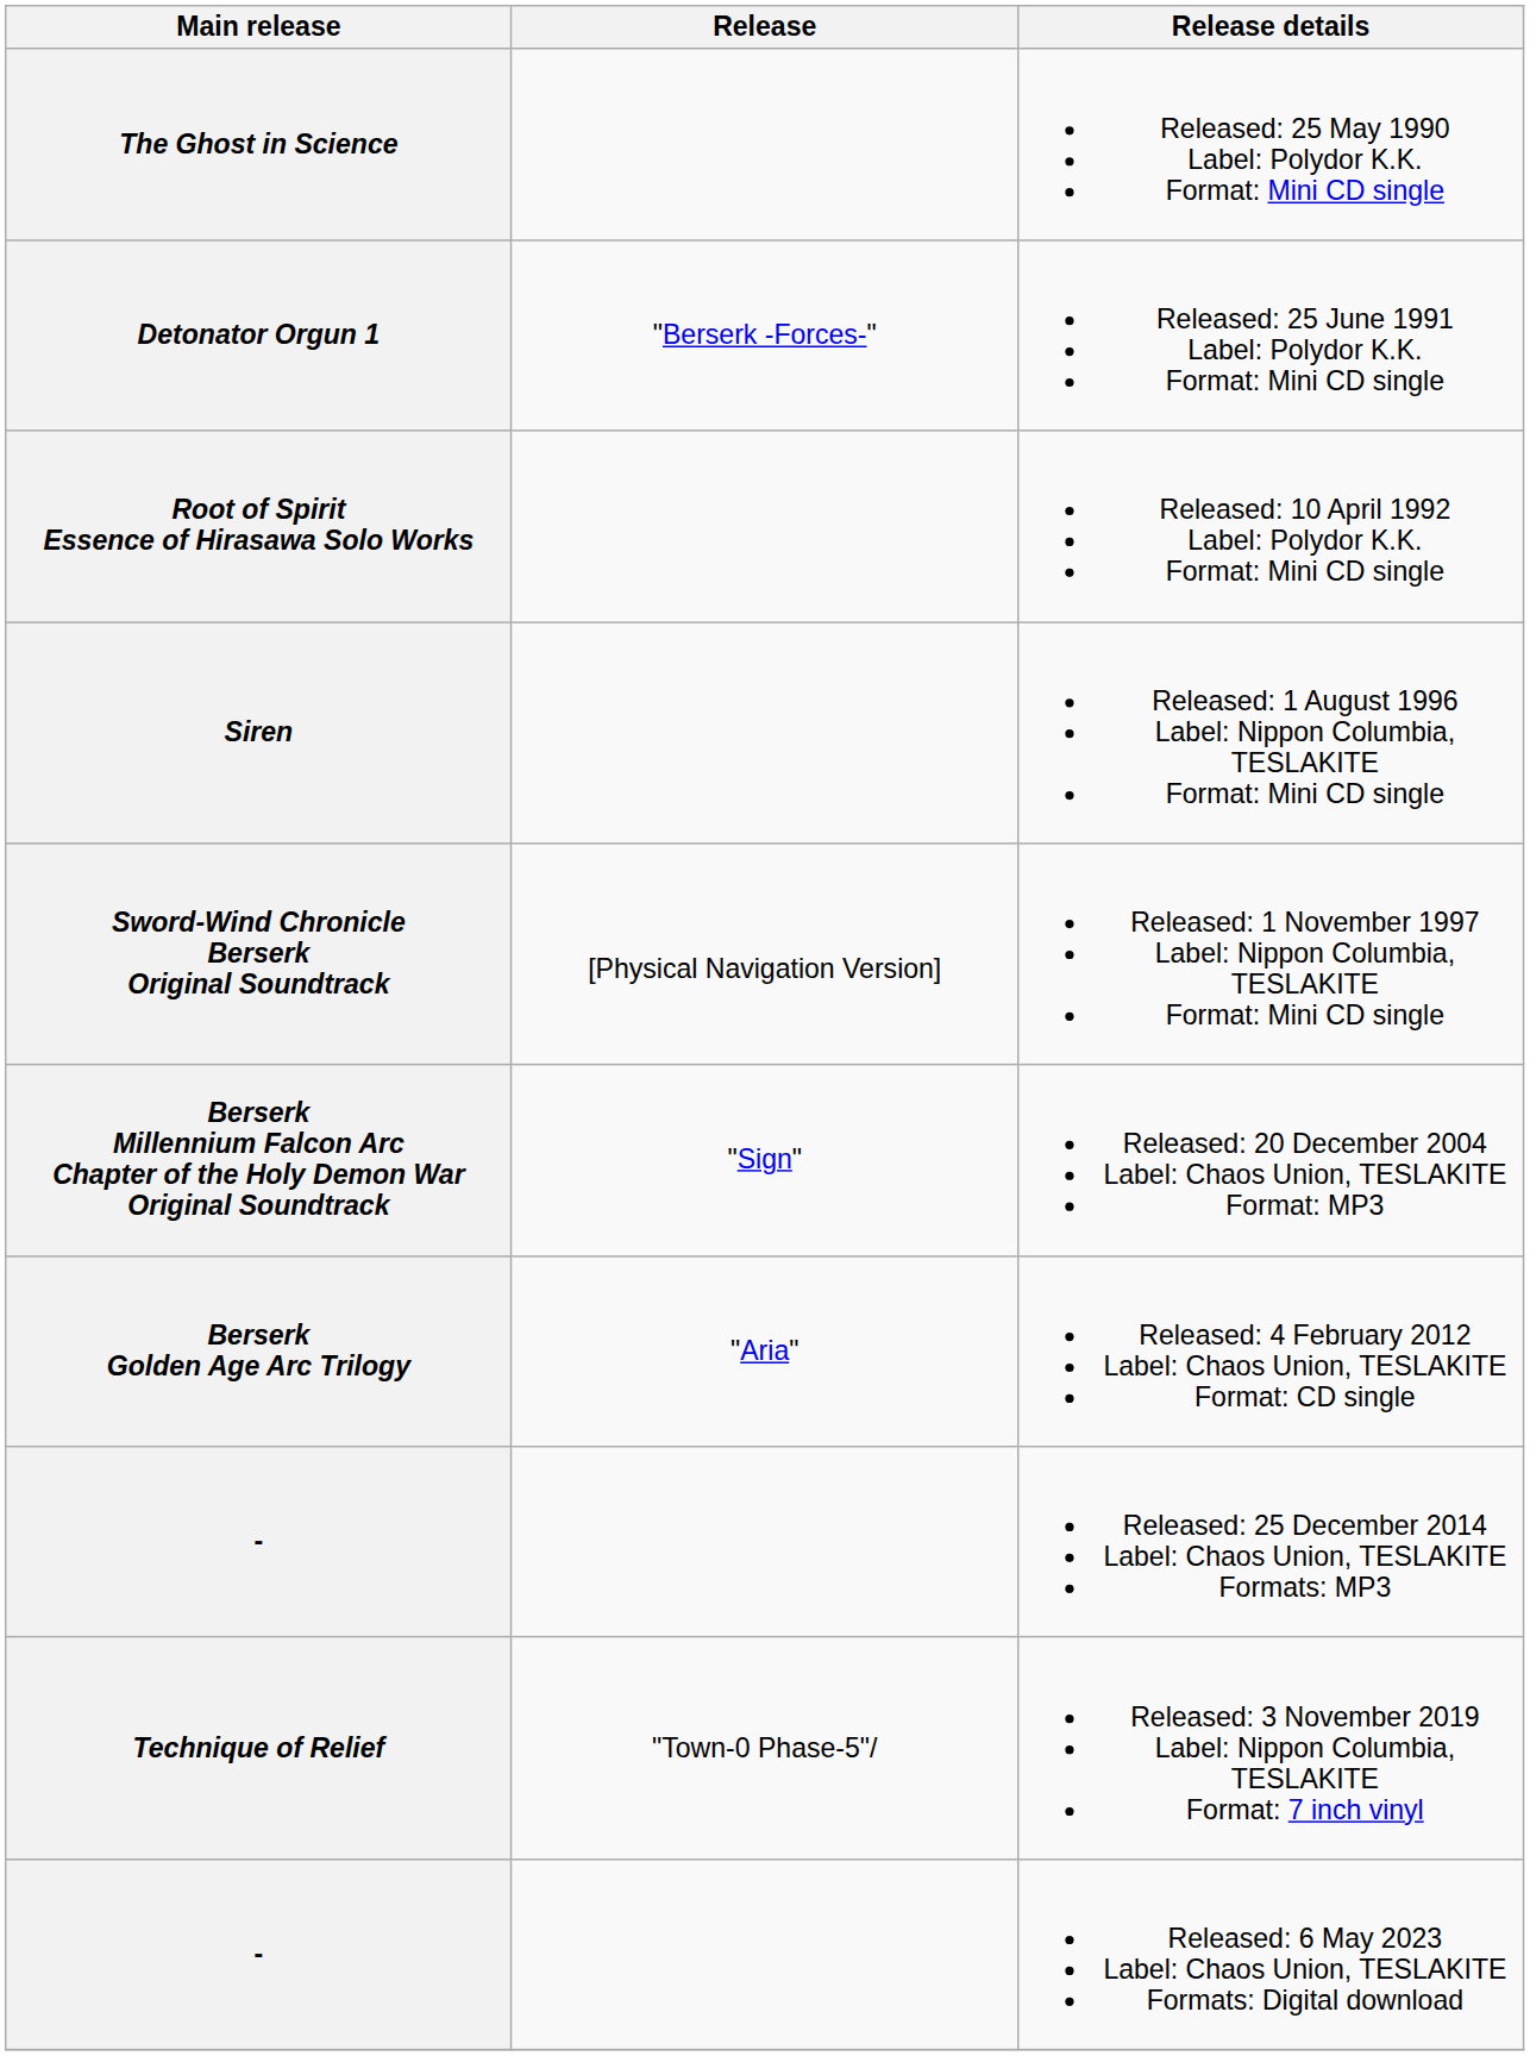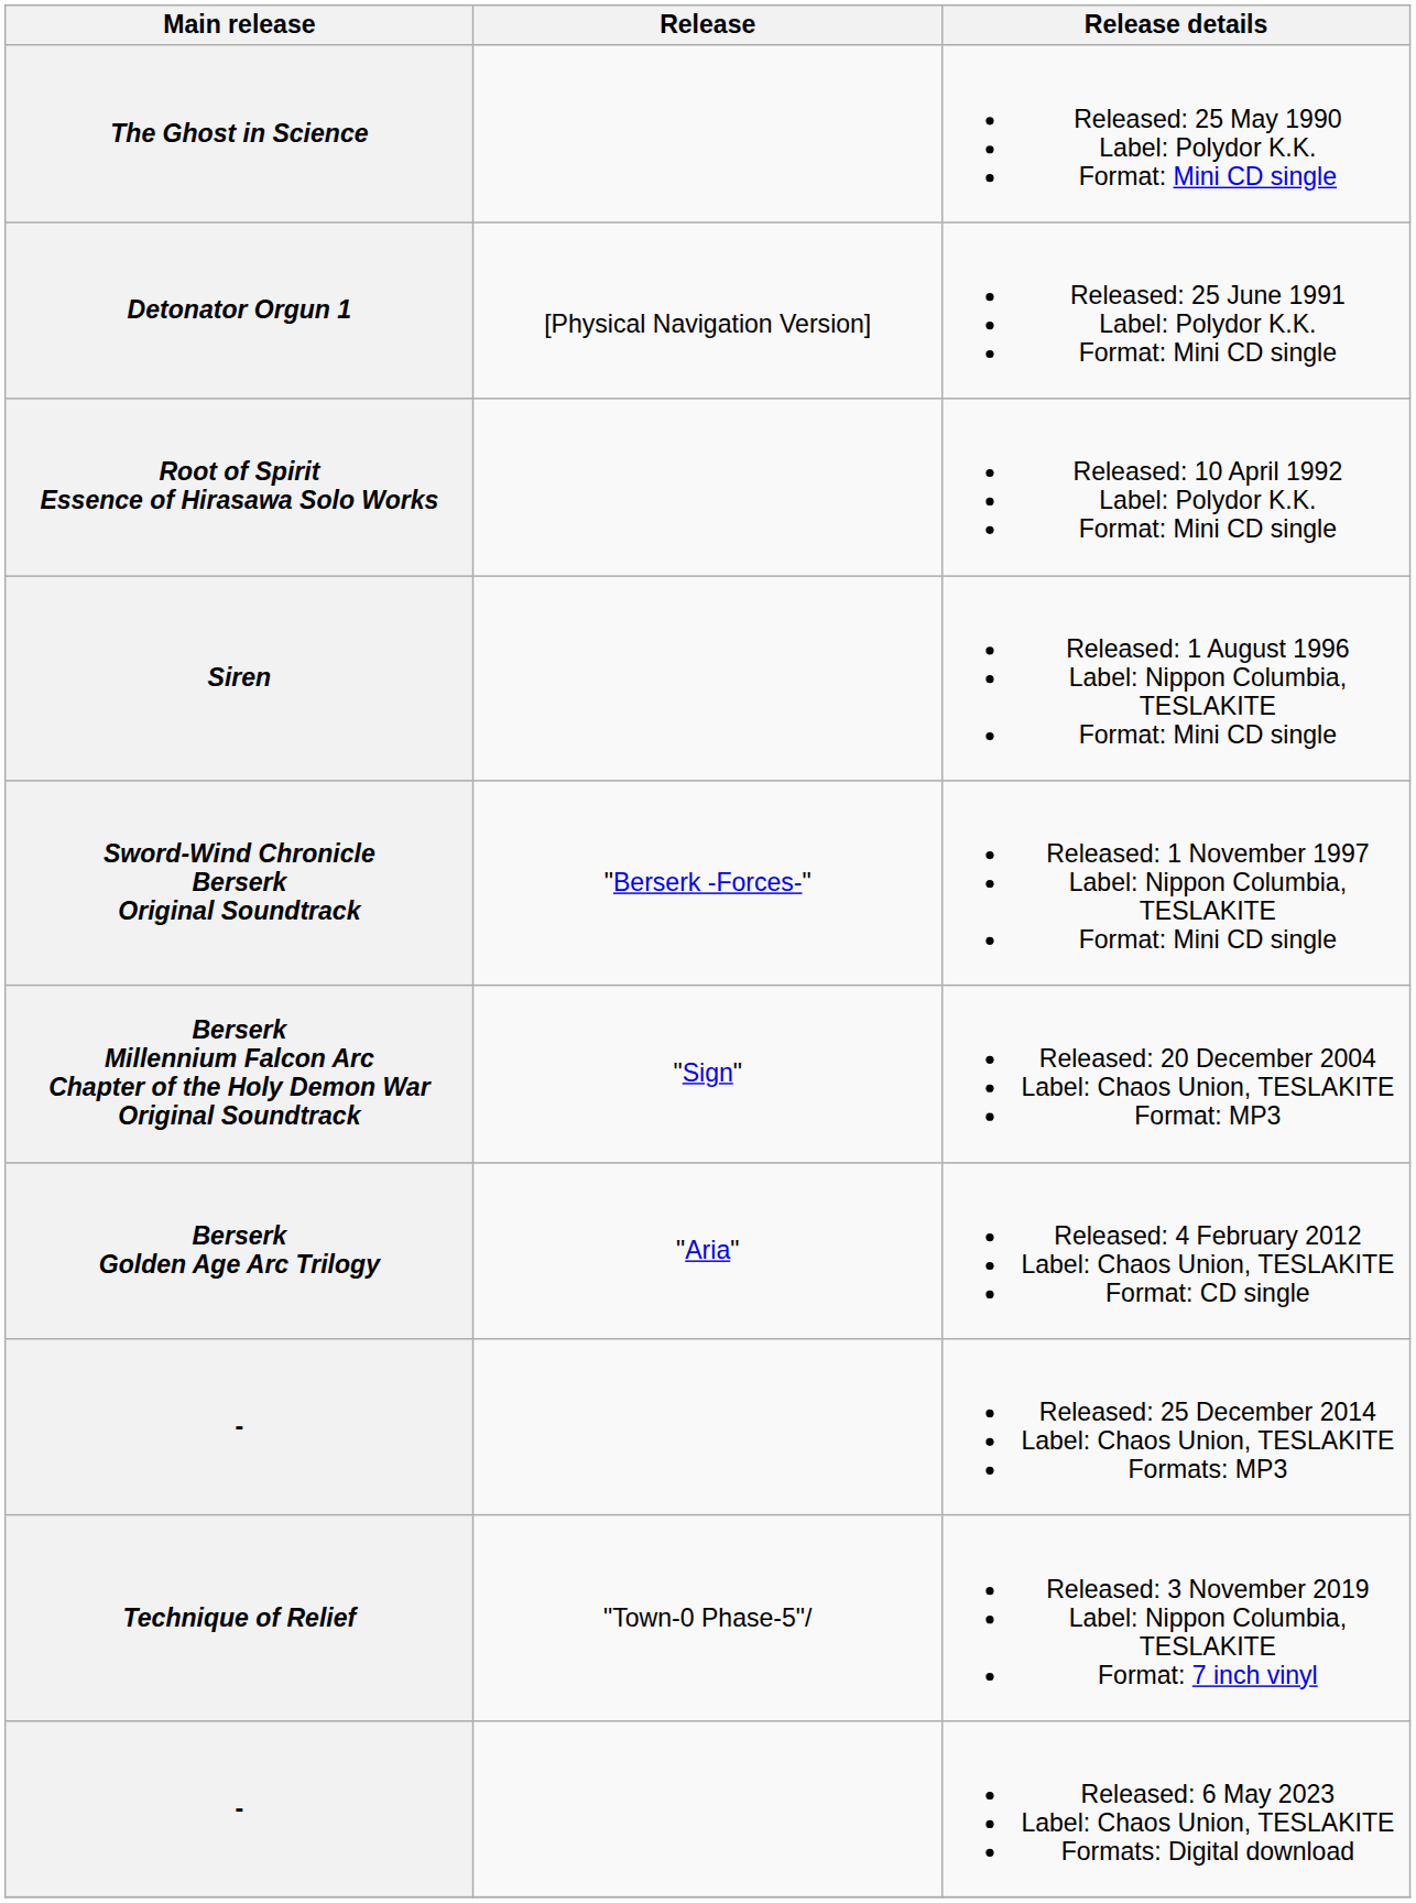Detonator Orgun 1 | Release: "Berserk -Forces-" -> [Physical Navigation Version]
Sword-Wind Chronicle Berserk Original Soundtrack | Release: [Physical Navigation Version] -> "Berserk -Forces-"
